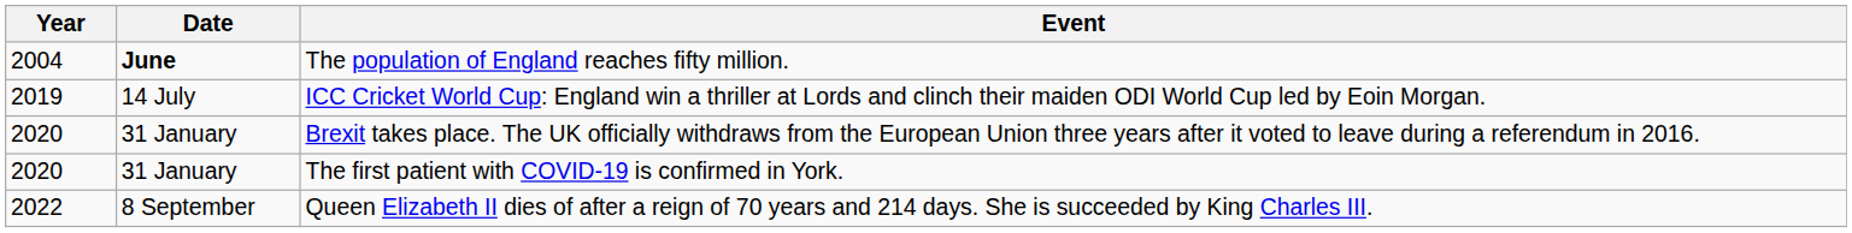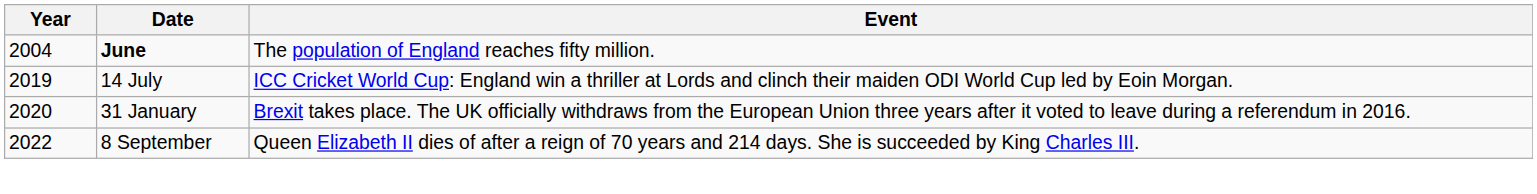- row: 2020 | 31 January | The first patient with COVID-19 is confirmed in York.
